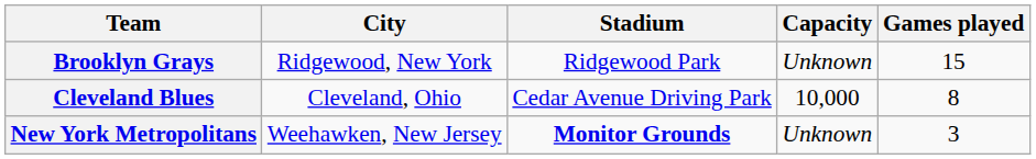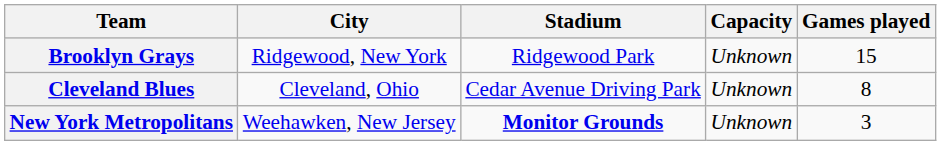Cleveland Blues | Capacity: 10,000 -> Unknown
